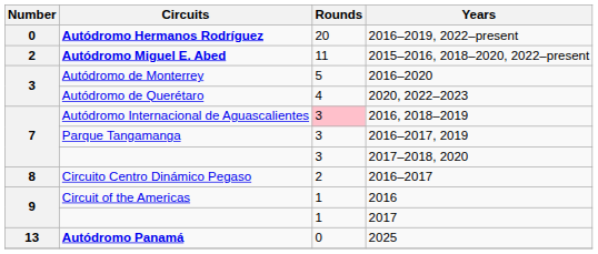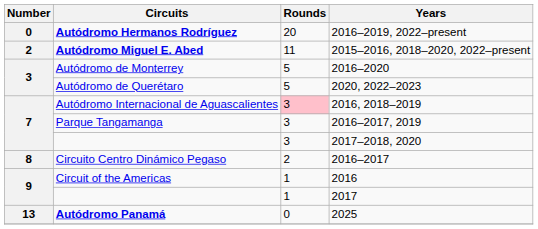Autódromo de Querétaro | Rounds: 4 -> 5
